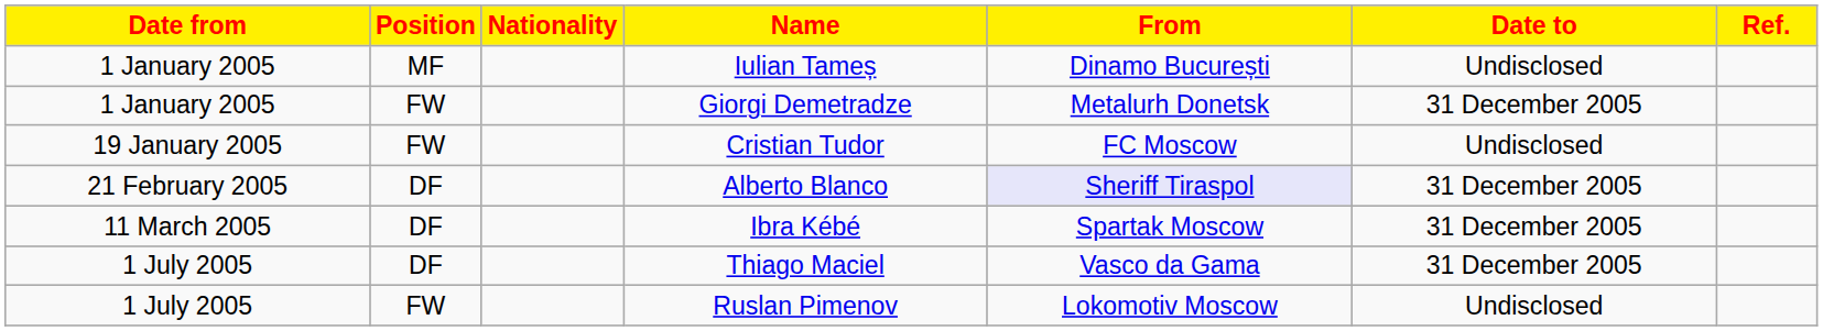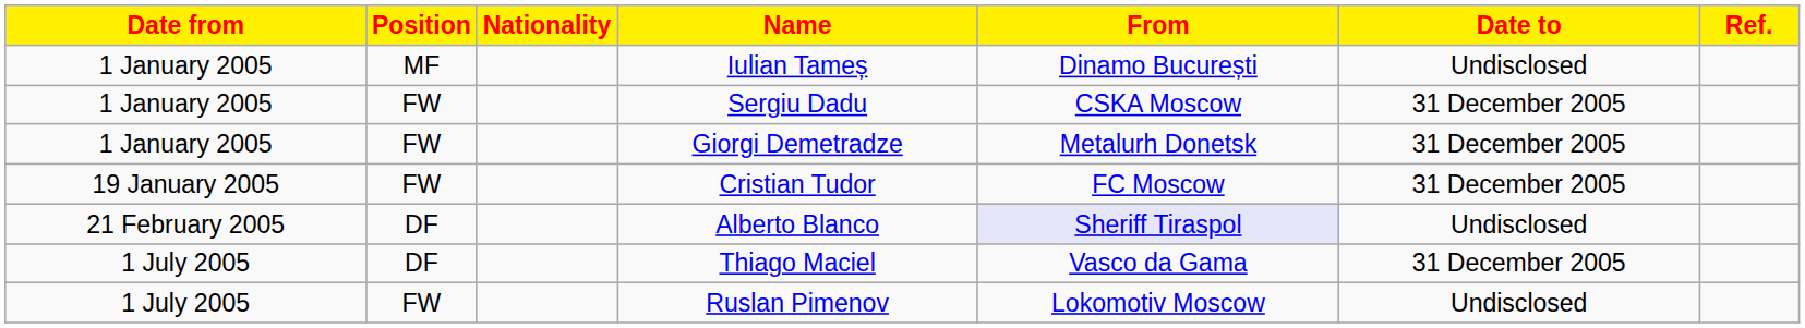+ row: 1 January 2005 | FW | Sergiu Dadu | CSKA Moscow | 31 December 2005
Cristian Tudor | Date to: Undisclosed -> 31 December 2005
Alberto Blanco | Date to: 31 December 2005 -> Undisclosed
- row: 11 March 2005 | DF | Ibra Kébé | Spartak Moscow | 31 December 2005
